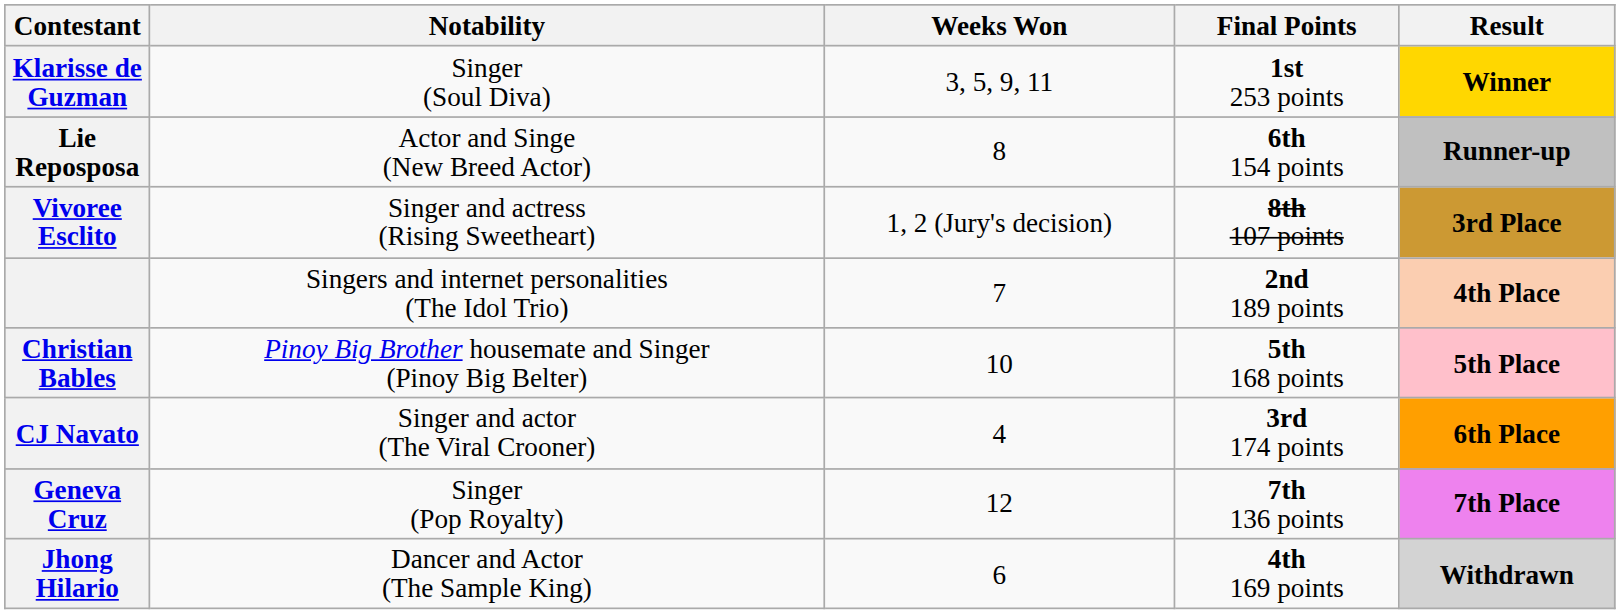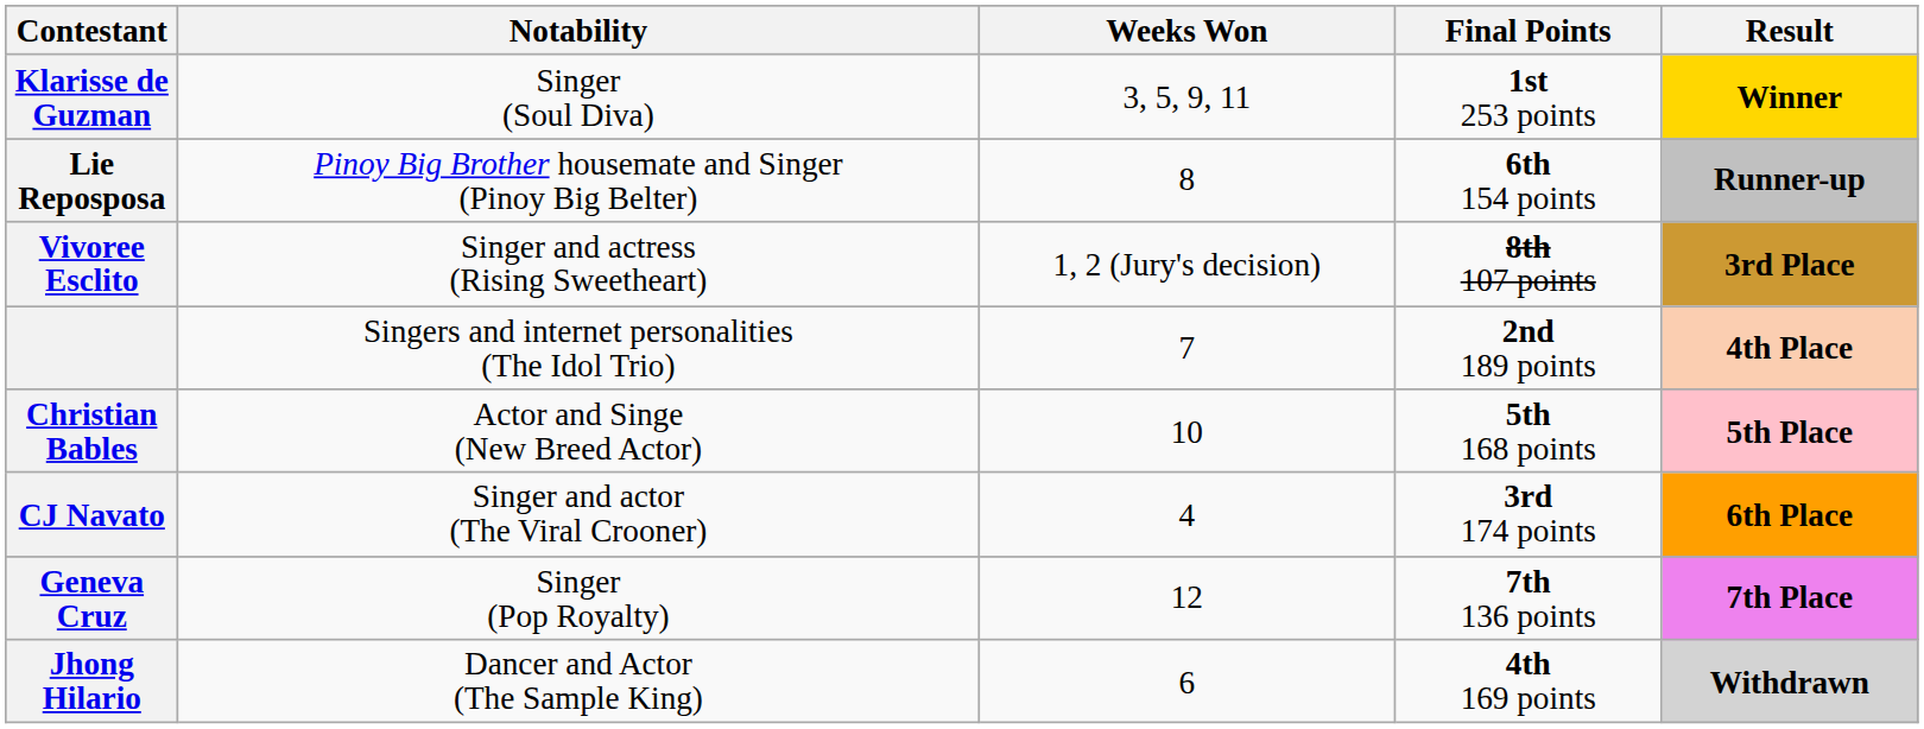Lie Reposposa | Notability: Actor and Singe (New Breed Actor) -> Pinoy Big Brother housemate and Singer (Pinoy Big Belter)
Christian Bables | Notability: Pinoy Big Brother housemate and Singer (Pinoy Big Belter) -> Actor and Singe (New Breed Actor)
